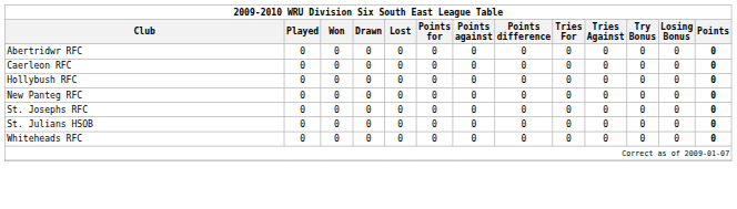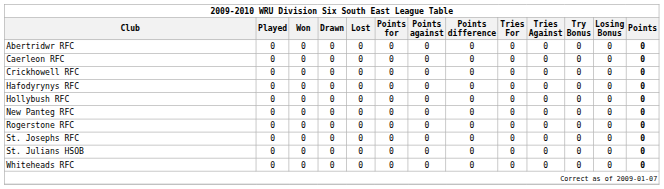+ row: Crickhowell RFC | 0 | 0 | 0 | 0 | 0 | 0 | 0 | 0 | 0 | 0 | 0 | 0
+ row: Hafodyrynys RFC | 0 | 0 | 0 | 0 | 0 | 0 | 0 | 0 | 0 | 0 | 0 | 0
+ row: Rogerstone RFC | 0 | 0 | 0 | 0 | 0 | 0 | 0 | 0 | 0 | 0 | 0 | 0
